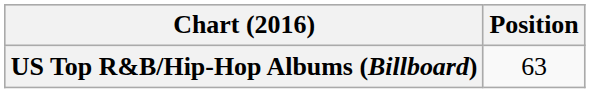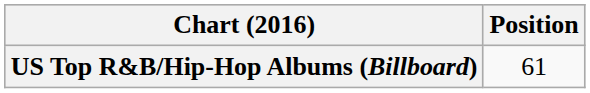US Top R&B/Hip-Hop Albums (Billboard) | Position: 63 -> 61
